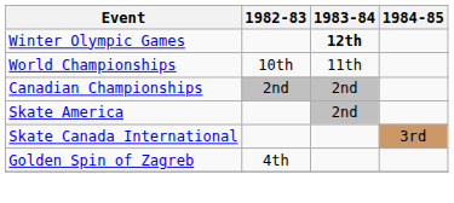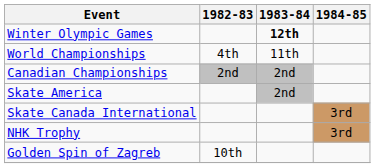World Championships | 1982-83: 10th -> 4th
+ row: NHK Trophy | 3rd
Golden Spin of Zagreb | 1982-83: 4th -> 10th
